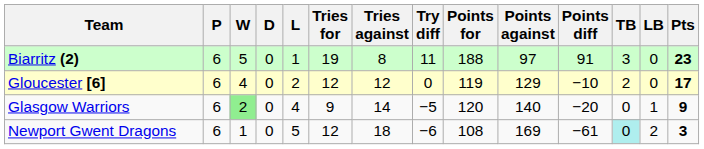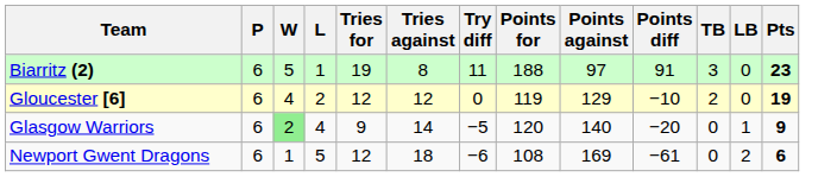- column: D | 0 | 0 | 0 | 0
Gloucester [6] | Pts: 17 -> 19
Newport Gwent Dragons | TB: paleturquoise background -> no background
Newport Gwent Dragons | Pts: 3 -> 6
